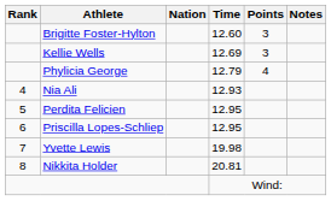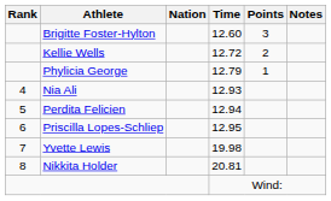Kellie Wells | Time: 12.69 -> 12.72
Kellie Wells | Points: 3 -> 2
Phylicia George | Points: 4 -> 1
Perdita Felicien | Time: 12.95 -> 12.94
